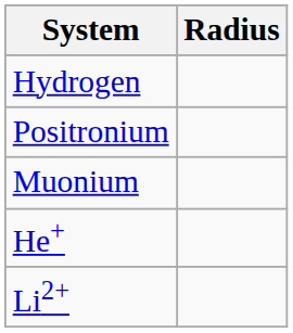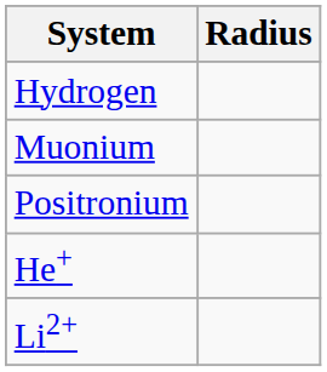rows swapped: Positronium <-> Muonium
